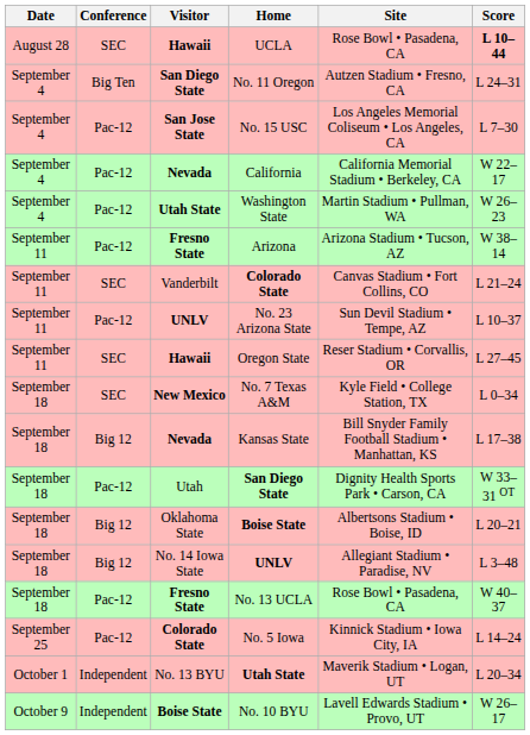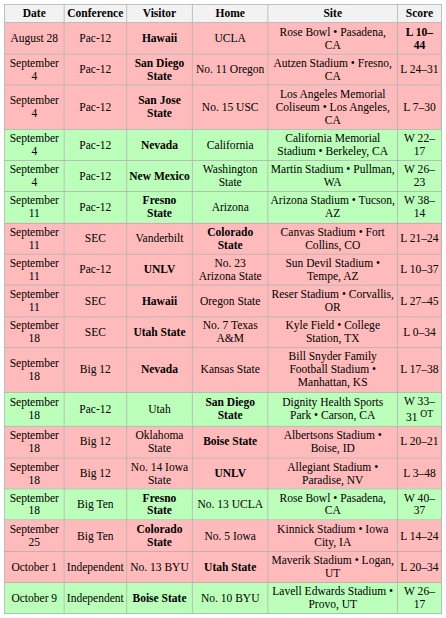UCLA | Conference: SEC -> Pac-12
No. 11 Oregon | Conference: Big Ten -> Pac-12
Washington State | Visitor: Utah State -> New Mexico
No. 7 Texas A&M | Visitor: New Mexico -> Utah State
No. 13 UCLA | Conference: Pac-12 -> Big Ten
No. 5 Iowa | Conference: Pac-12 -> Big Ten
